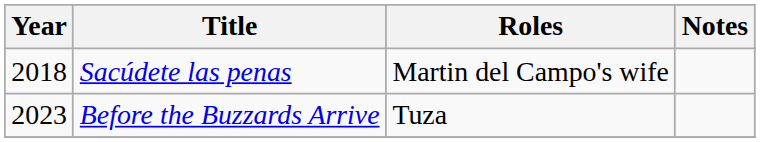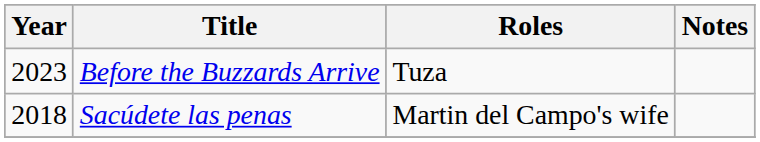rows swapped: Sacúdete las penas <-> Before the Buzzards Arrive
